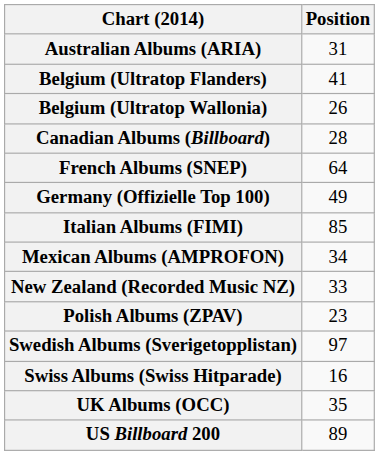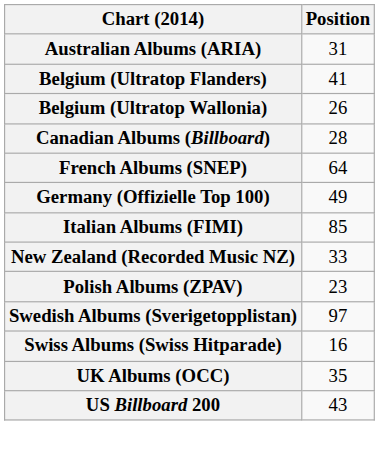- row: Mexican Albums (AMPROFON) | 34
US Billboard 200 | Position: 89 -> 43
